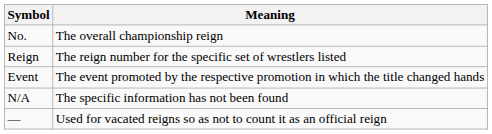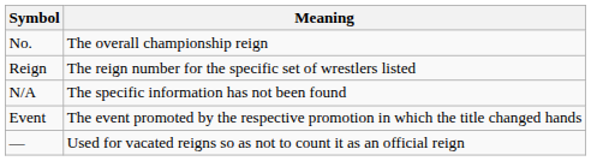rows swapped: Event <-> N/A
